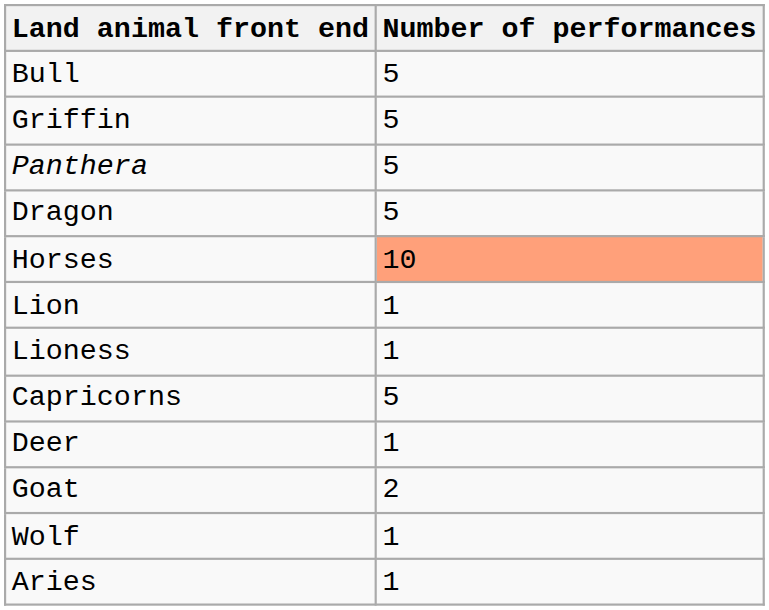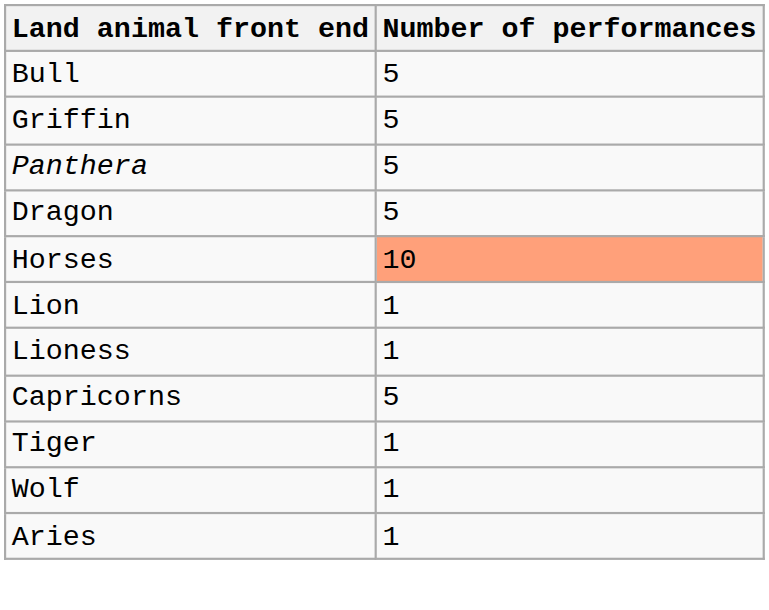- row: Deer | 1
- row: Goat | 2
+ row: Tiger | 1
